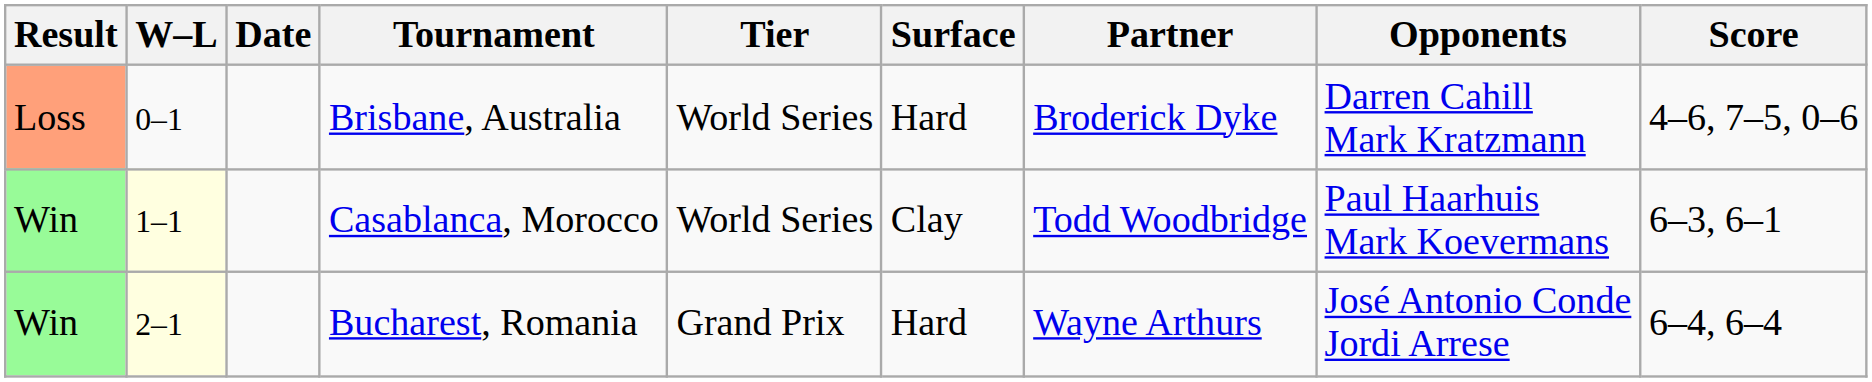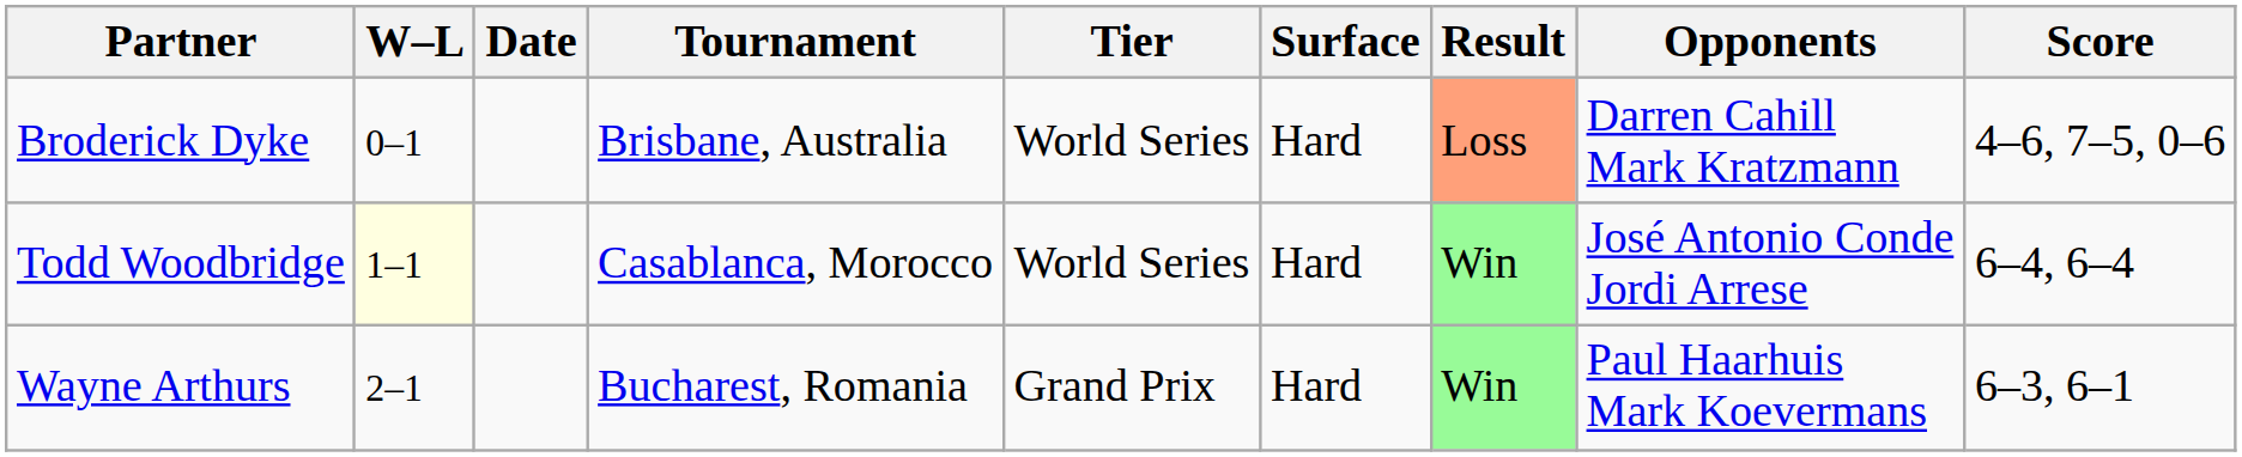columns swapped: Result <-> Partner
Casablanca, Morocco | Surface: Clay -> Hard
Casablanca, Morocco | Opponents: Paul Haarhuis Mark Koevermans -> José Antonio Conde Jordi Arrese
Casablanca, Morocco | Score: 6–3, 6–1 -> 6–4, 6–4
Bucharest, Romania | W–L: lightyellow background -> no background
Bucharest, Romania | Opponents: José Antonio Conde Jordi Arrese -> Paul Haarhuis Mark Koevermans
Bucharest, Romania | Score: 6–4, 6–4 -> 6–3, 6–1
